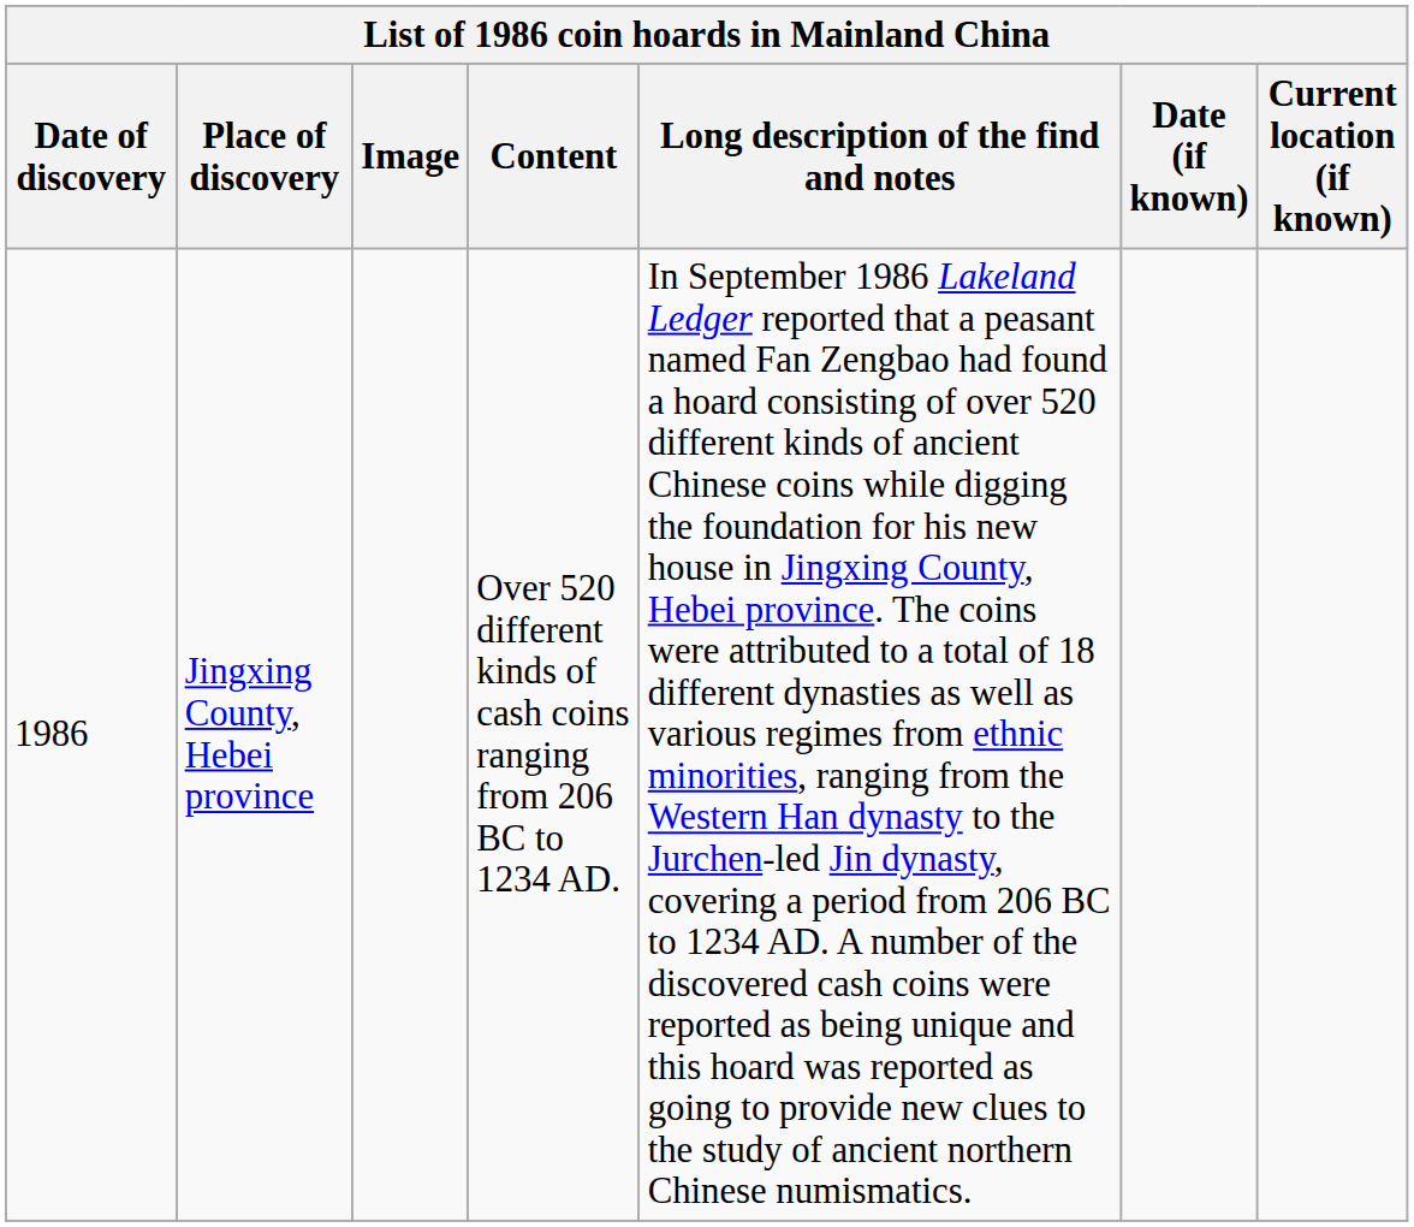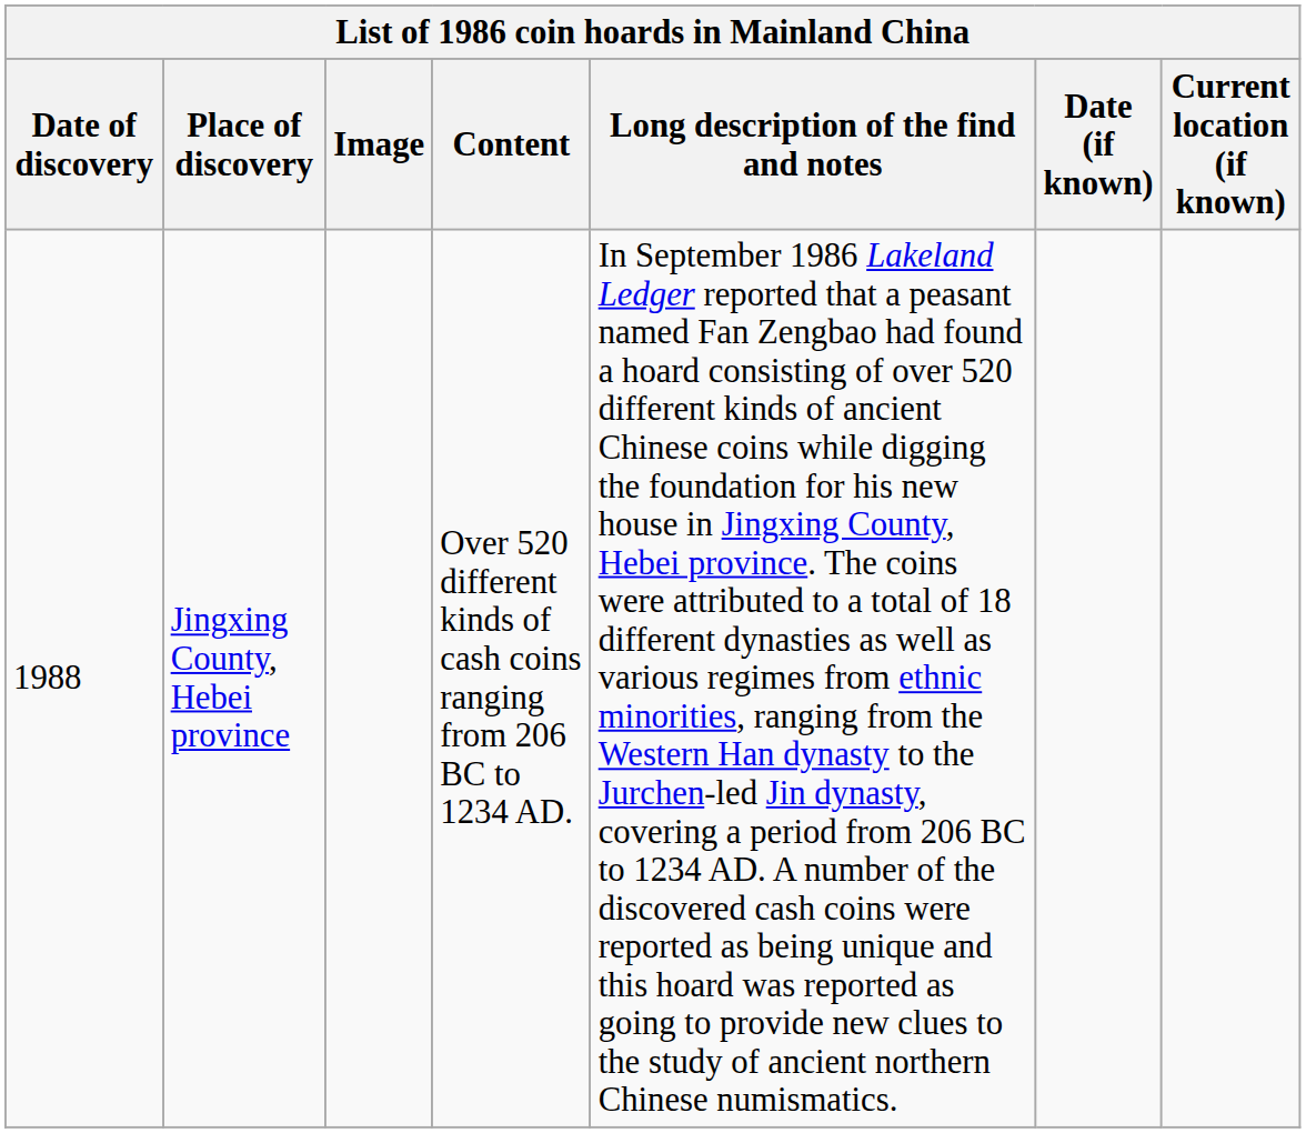Jingxing County, Hebei province | Date of discovery: 1986 -> 1988
